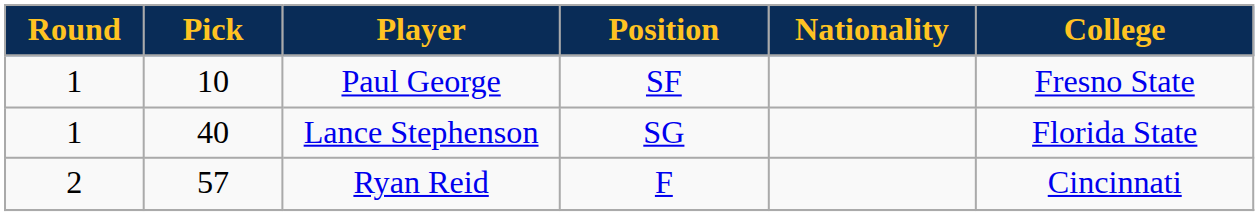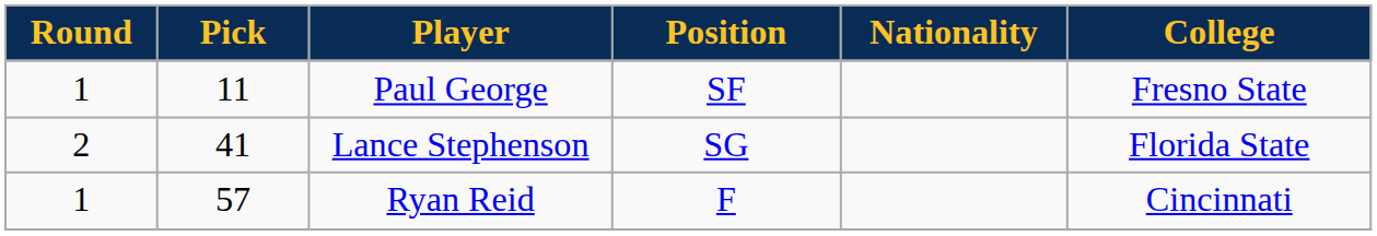Paul George | Pick: 10 -> 11
Lance Stephenson | Round: 1 -> 2
Lance Stephenson | Pick: 40 -> 41
Ryan Reid | Round: 2 -> 1
